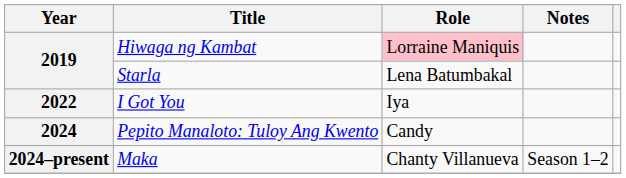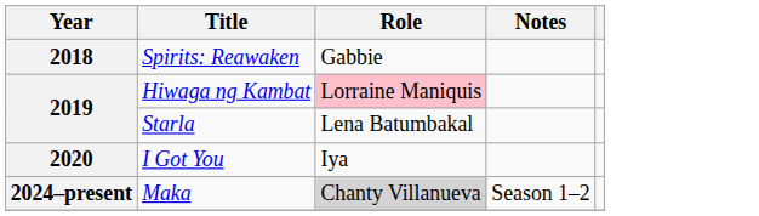+ row: 2018 | Spirits: Reawaken | Gabbie
I Got You | Year: 2022 -> 2020
- row: 2024 | Pepito Manaloto: Tuloy Ang Kwento | Candy
Maka | Role: no background -> lightgrey background
